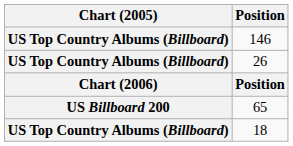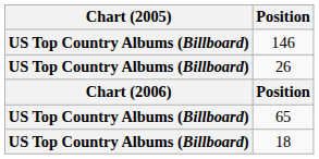65 | Chart (2005): US Billboard 200 -> US Top Country Albums (Billboard)
